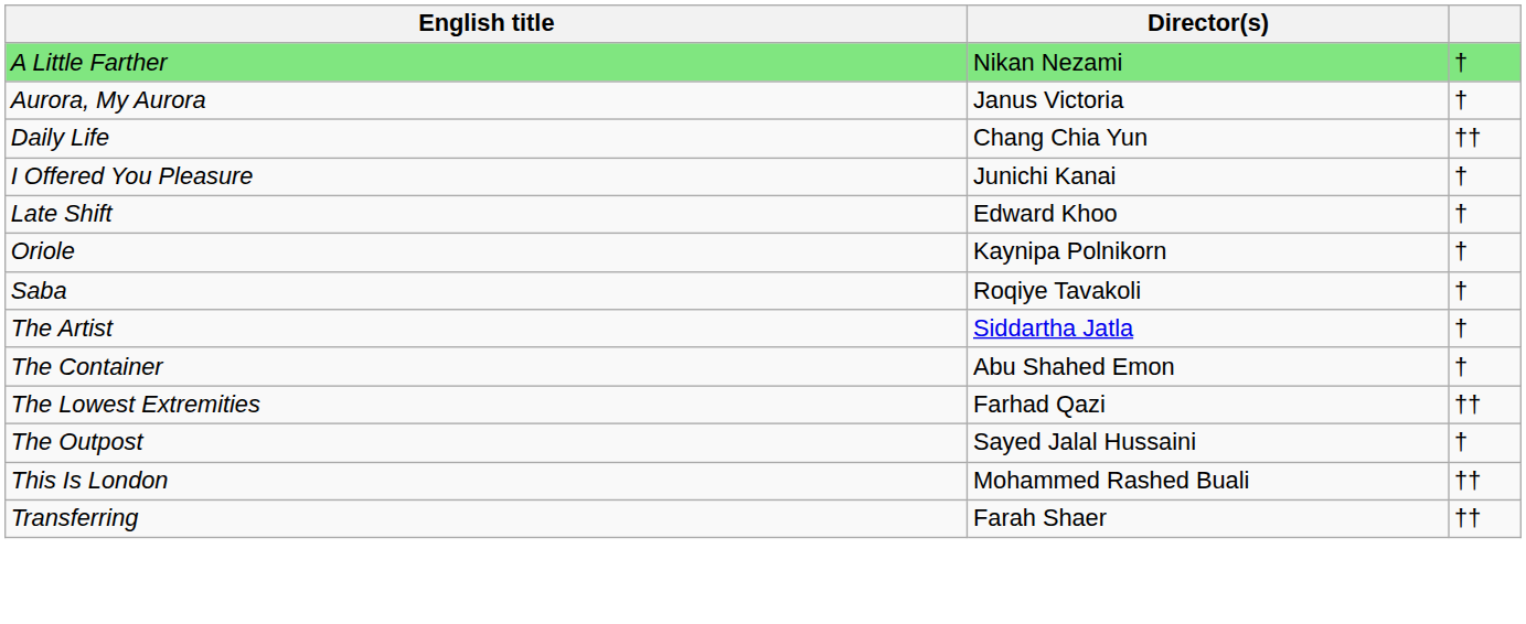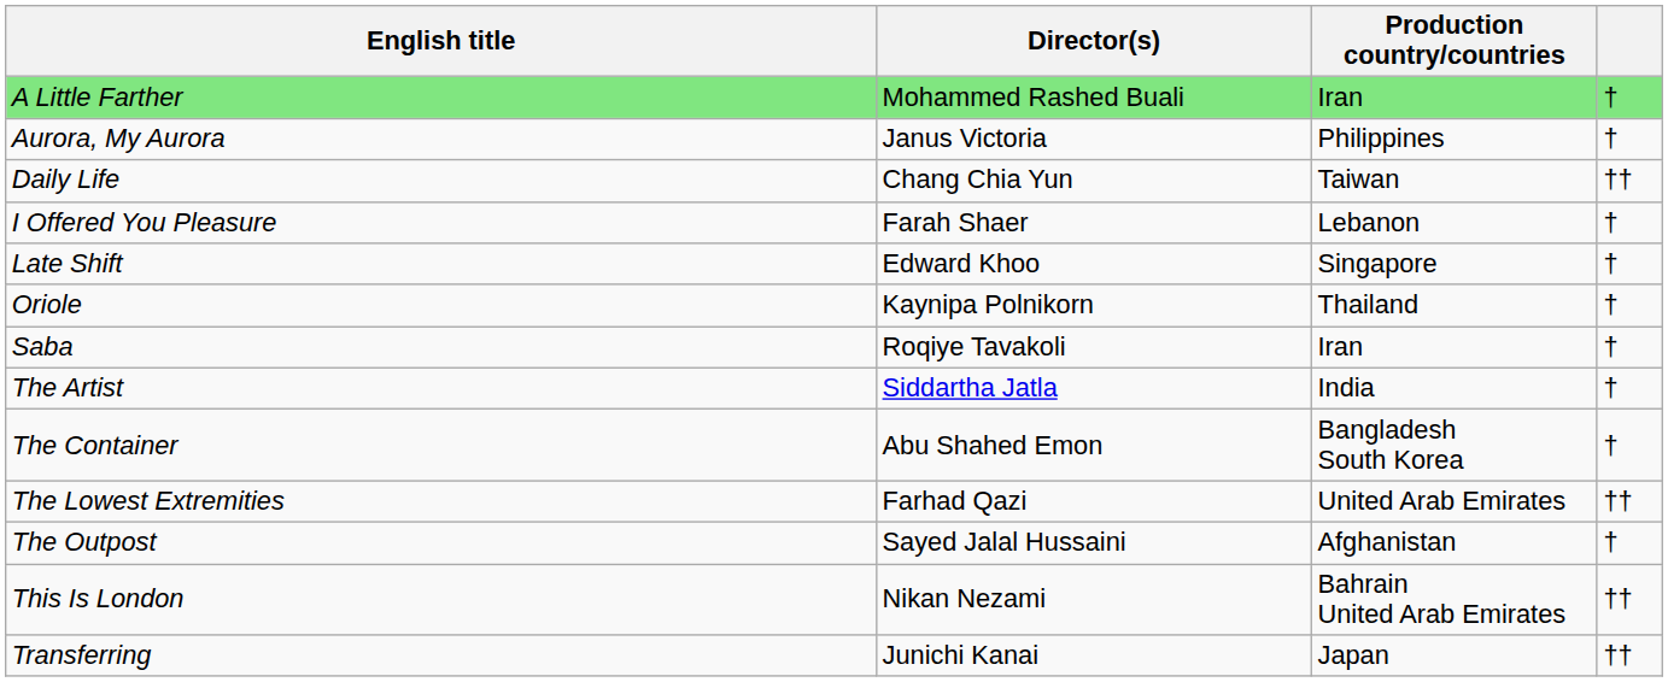+ column: Production country/countries | Iran | Philippines | Taiwan | Lebanon | Singapore | Thailand | Iran | India | Bangladesh South Korea | United Arab Emirates | Afghanistan | Bahrain United Arab Emirates | Japan
A Little Farther | Director(s): Nikan Nezami -> Mohammed Rashed Buali
I Offered You Pleasure | Director(s): Junichi Kanai -> Farah Shaer
This Is London | Director(s): Mohammed Rashed Buali -> Nikan Nezami
Transferring | Director(s): Farah Shaer -> Junichi Kanai
